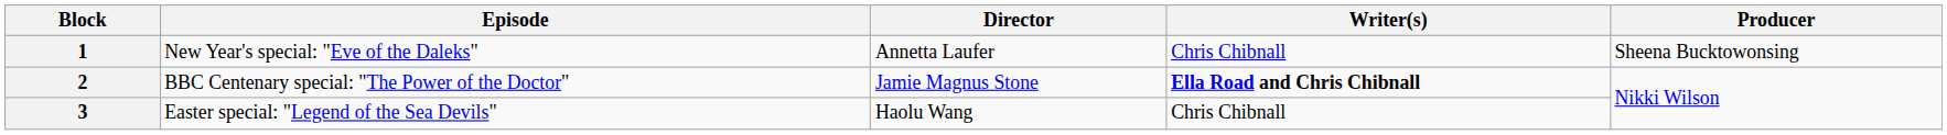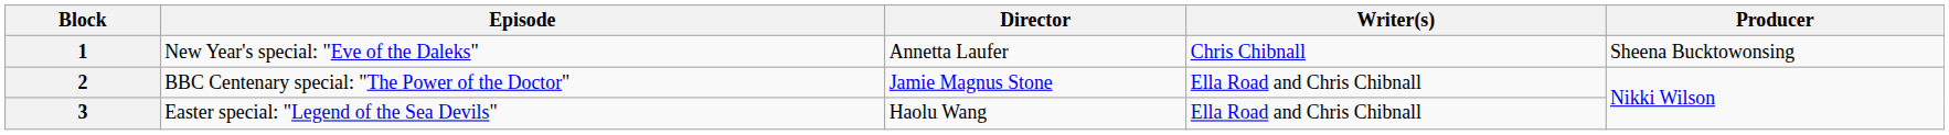2 | Writer(s): bold -> normal
3 | Writer(s): Chris Chibnall -> Ella Road and Chris Chibnall
